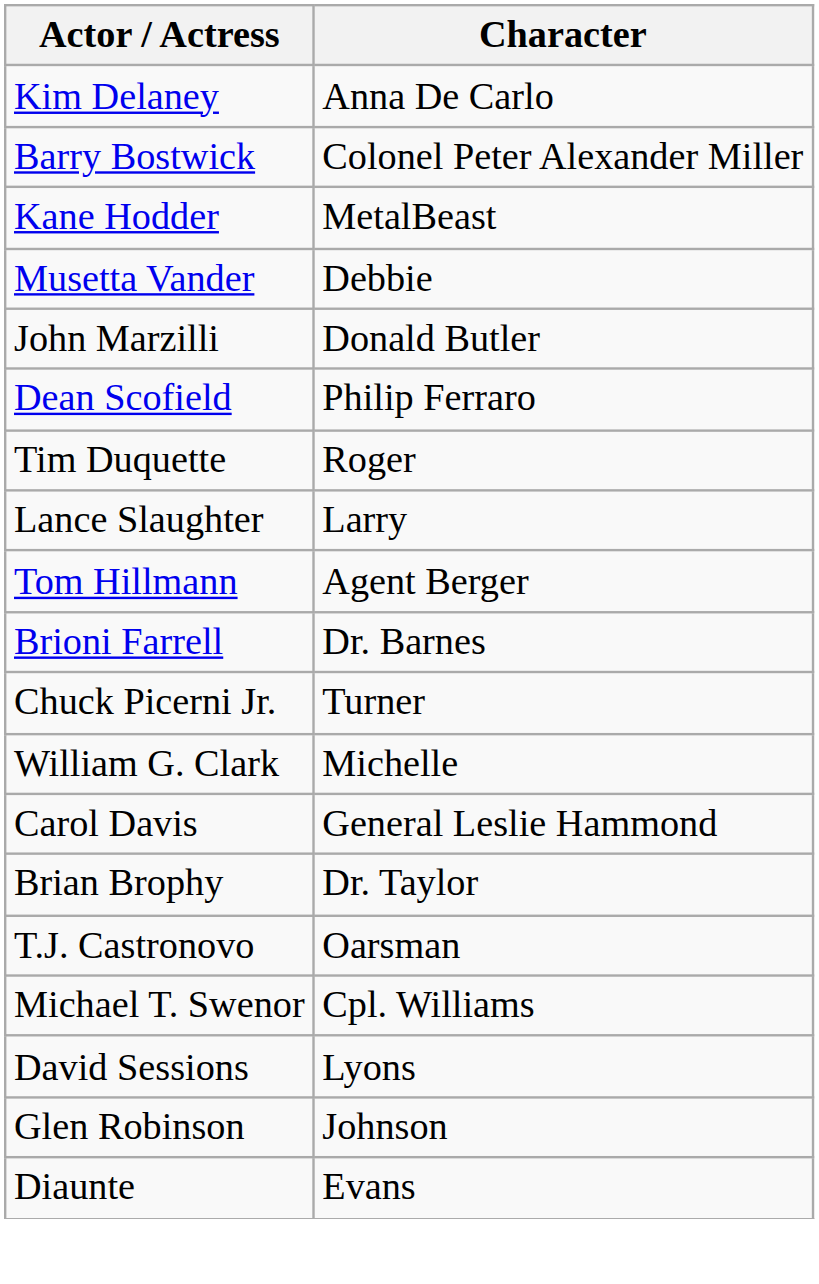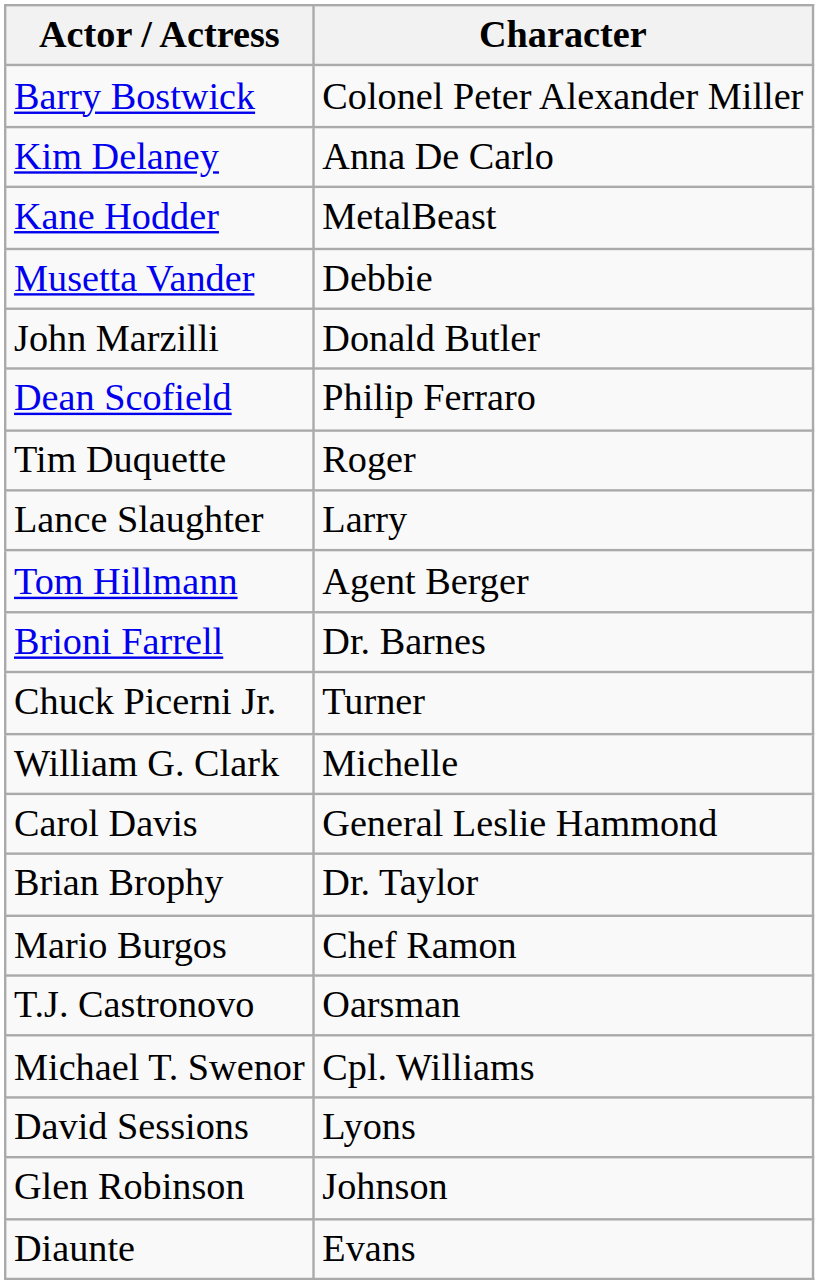rows swapped: Kim Delaney <-> Barry Bostwick
+ row: Mario Burgos | Chef Ramon
